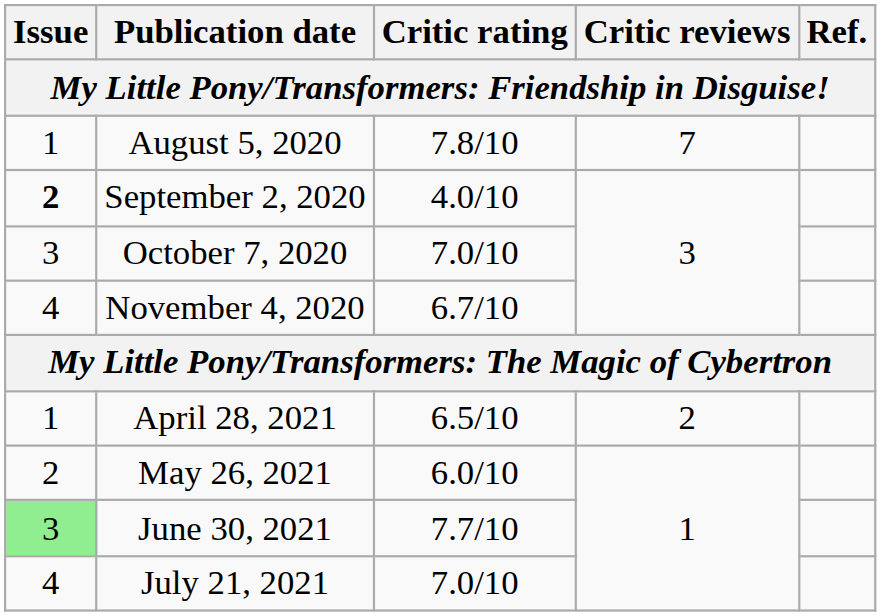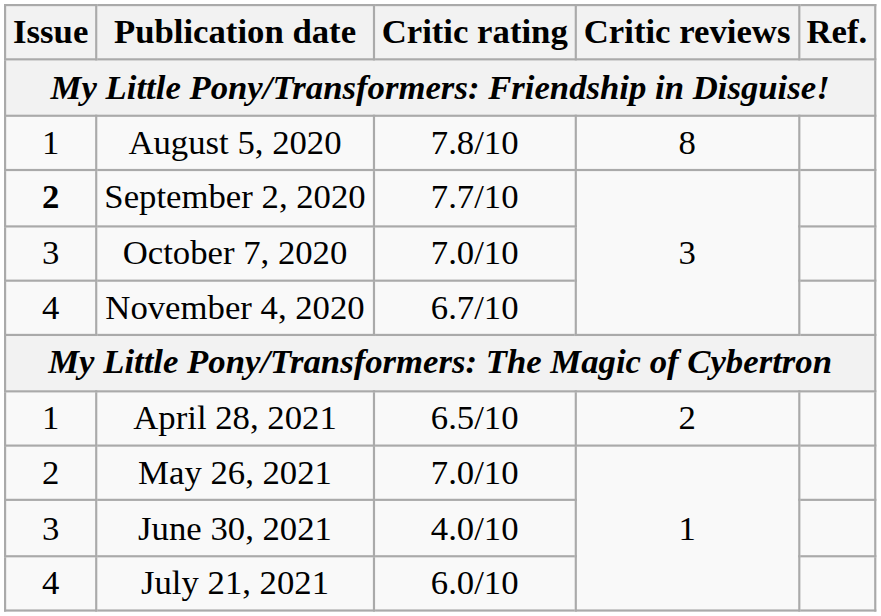August 5, 2020 | Critic reviews: 7 -> 8
September 2, 2020 | Critic rating: 4.0/10 -> 7.7/10
May 26, 2021 | Critic rating: 6.0/10 -> 7.0/10
June 30, 2021 | Issue: lightgreen background -> no background
June 30, 2021 | Critic rating: 7.7/10 -> 4.0/10
July 21, 2021 | Critic rating: 7.0/10 -> 6.0/10
